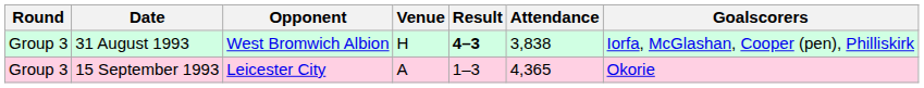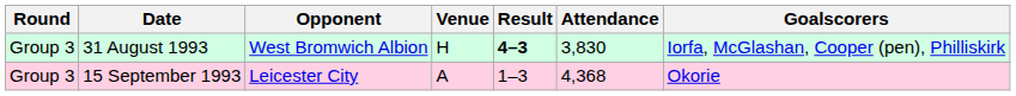31 August 1993 | Attendance: 3,838 -> 3,830
15 September 1993 | Attendance: 4,365 -> 4,368
